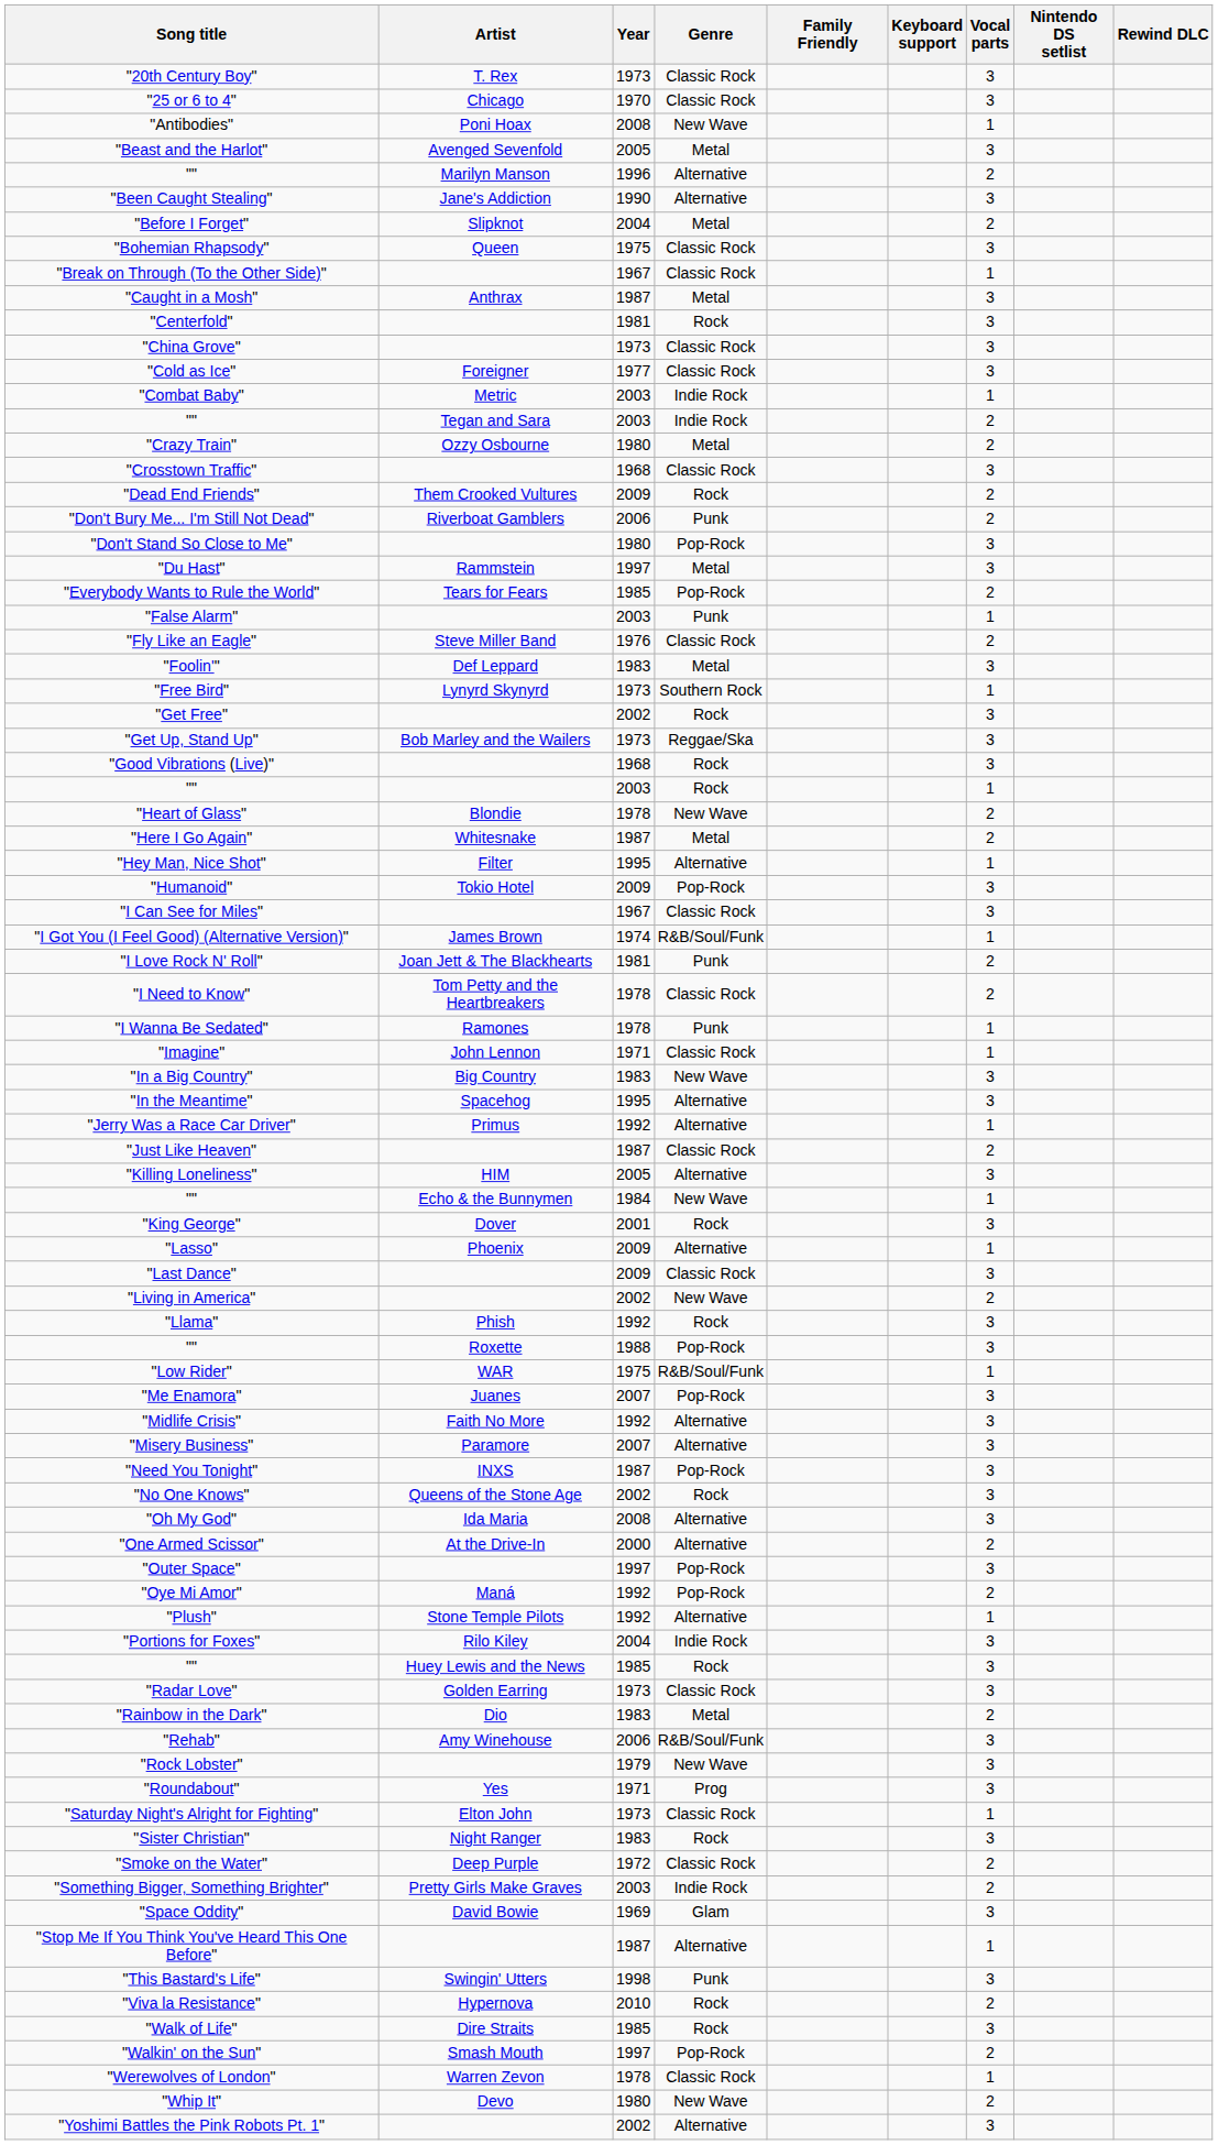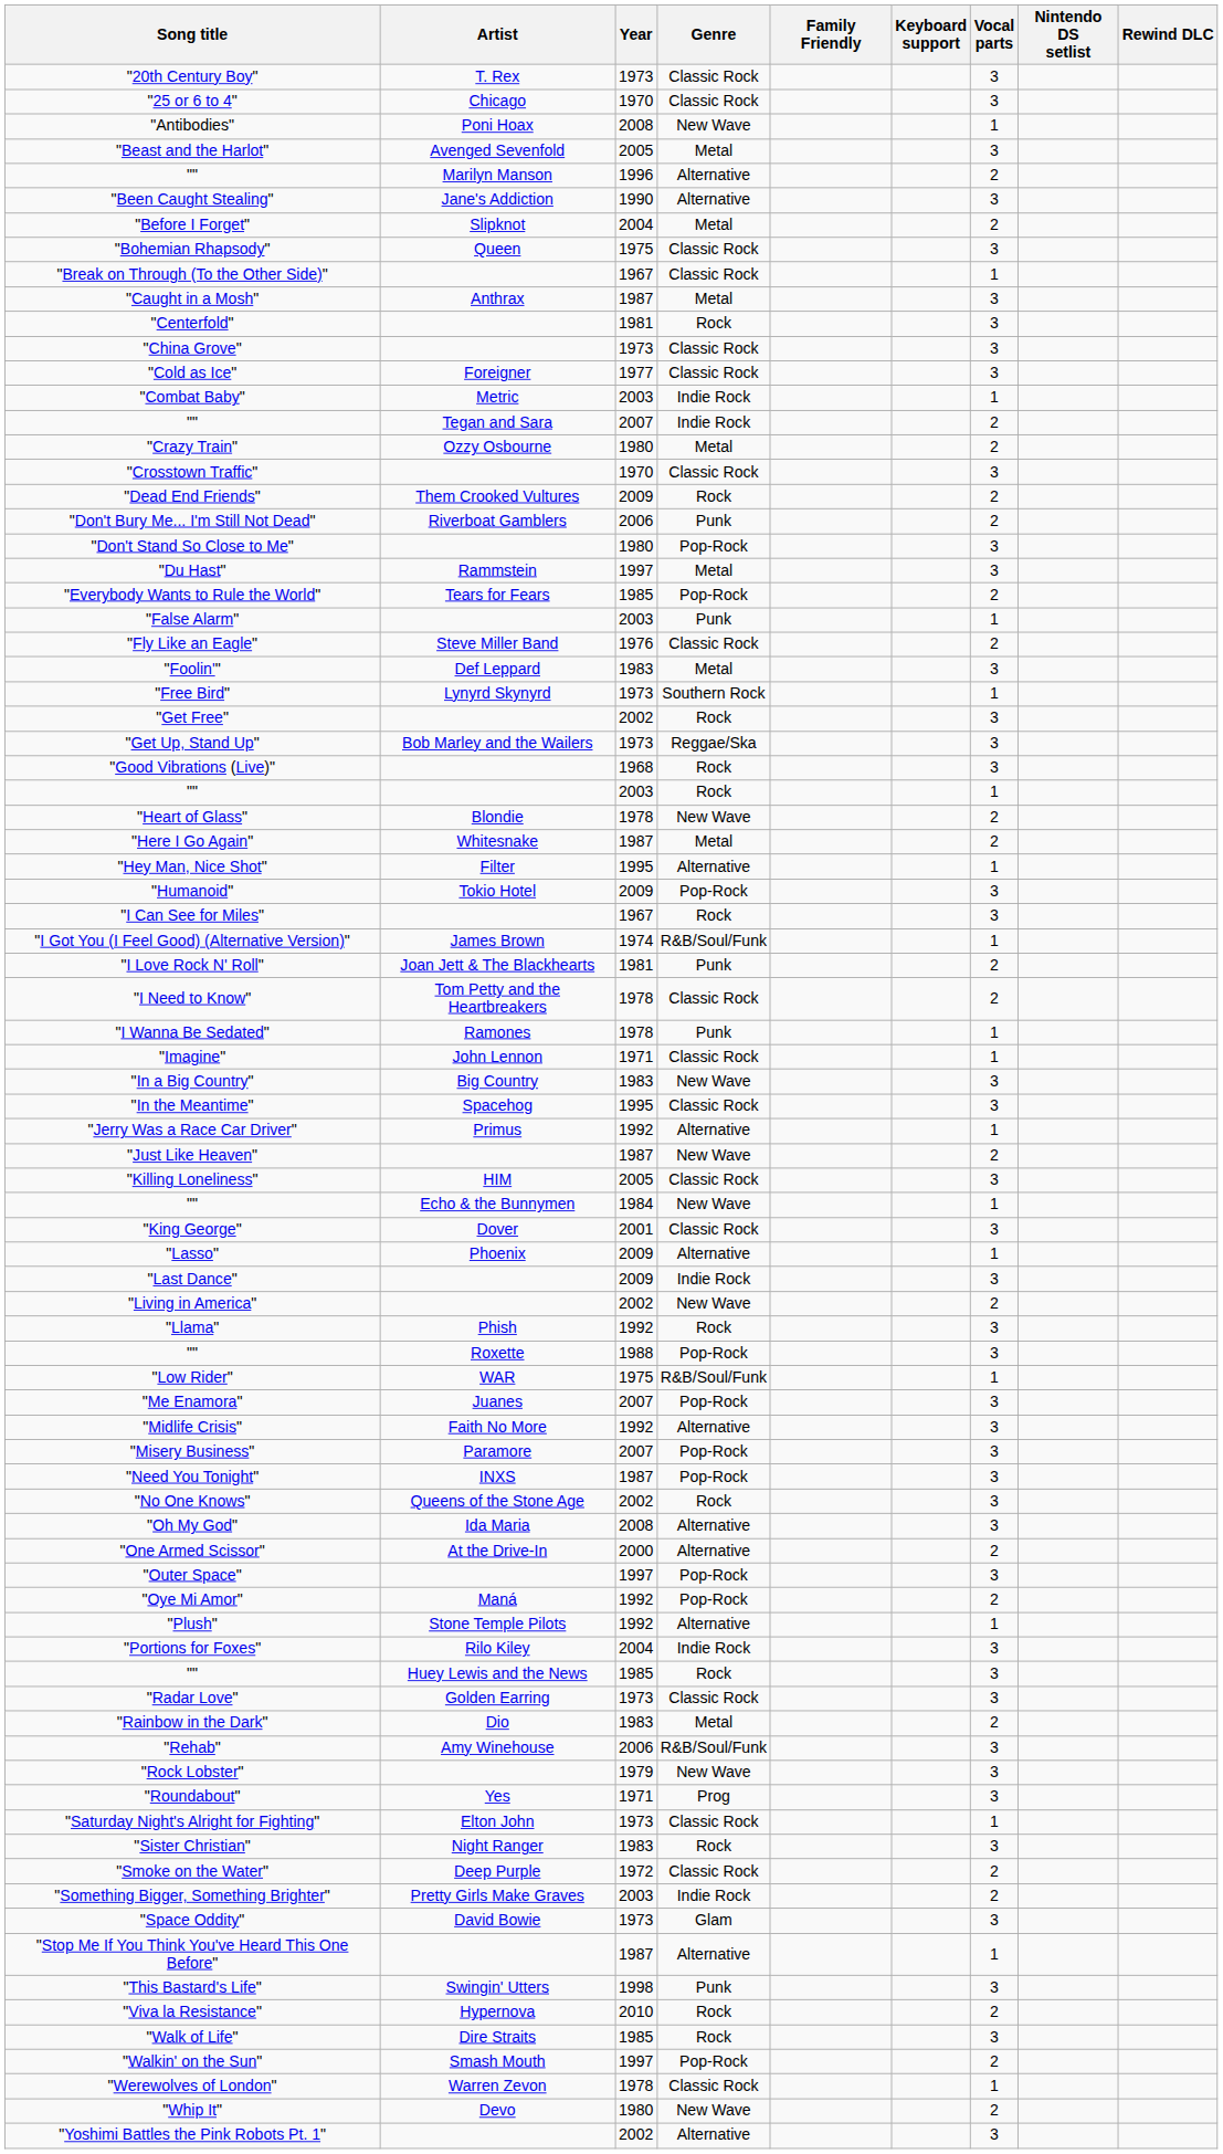"" / Tegan and Sara | Year: 2003 -> 2007
"Crosstown Traffic" | Year: 1968 -> 1970
"I Can See for Miles" | Genre: Classic Rock -> Rock
"In the Meantime" | Genre: Alternative -> Classic Rock
"Just Like Heaven" | Genre: Classic Rock -> New Wave
"Killing Loneliness" | Genre: Alternative -> Classic Rock
"King George" | Genre: Rock -> Classic Rock
"Last Dance" | Genre: Classic Rock -> Indie Rock
"Misery Business" | Genre: Alternative -> Pop-Rock
"Space Oddity" | Year: 1969 -> 1973
